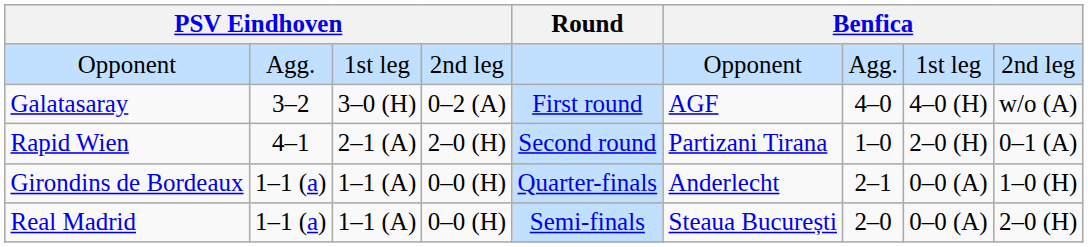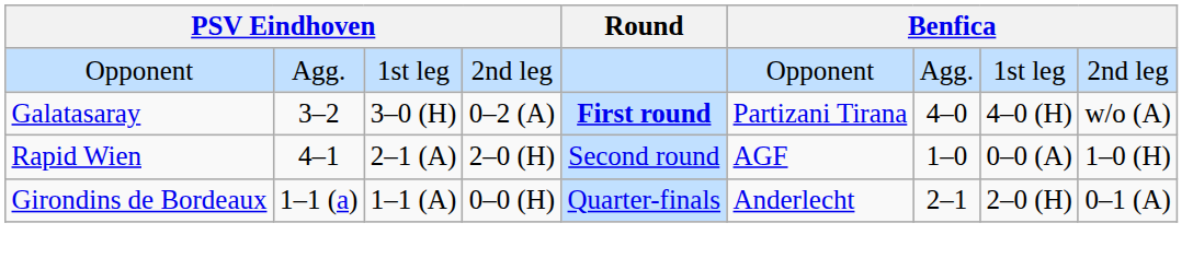Galatasaray | Round: normal -> bold
Galatasaray | column 6: AGF -> Partizani Tirana
Rapid Wien | column 6: Partizani Tirana -> AGF
Rapid Wien | column 8: 2–0 (H) -> 0–0 (A)
Rapid Wien | column 9: 0–1 (A) -> 1–0 (H)
Girondins de Bordeaux | column 8: 0–0 (A) -> 2–0 (H)
Girondins de Bordeaux | column 9: 1–0 (H) -> 0–1 (A)
- row: Real Madrid | 1–1 (a) | 1–1 (A) | 0–0 (H) | Semi-finals | Steaua București | 2–0 | 0–0 (A) | 2–0 (H)
